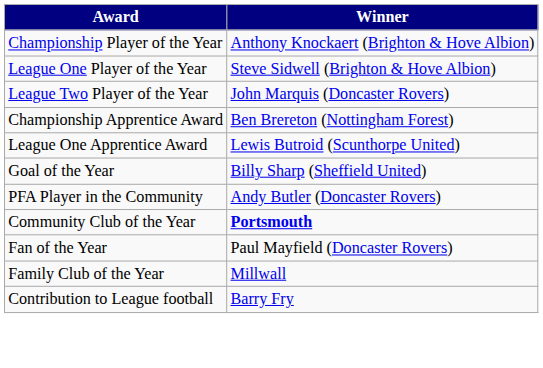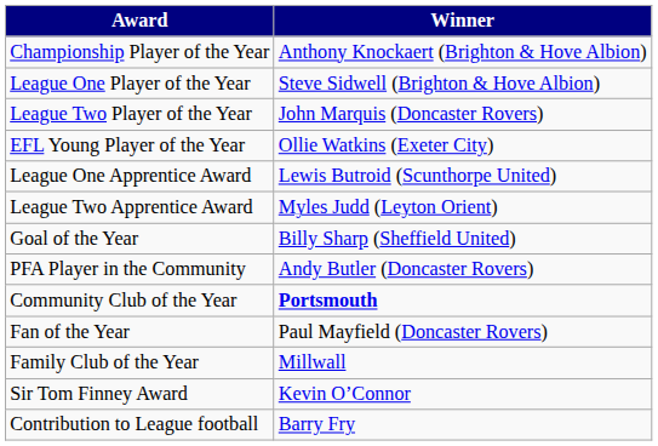+ row: EFL Young Player of the Year | Ollie Watkins (Exeter City)
- row: Championship Apprentice Award | Ben Brereton (Nottingham Forest)
+ row: League Two Apprentice Award | Myles Judd (Leyton Orient)
+ row: Sir Tom Finney Award | Kevin O’Connor
